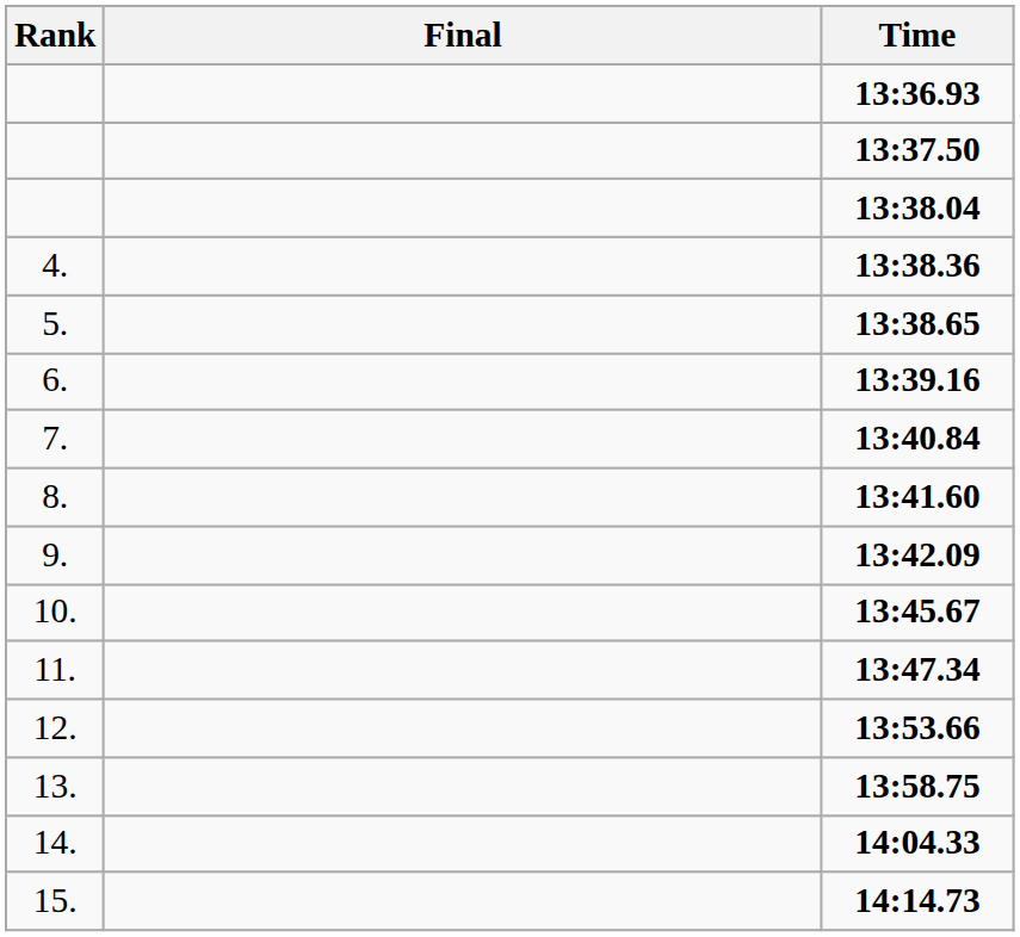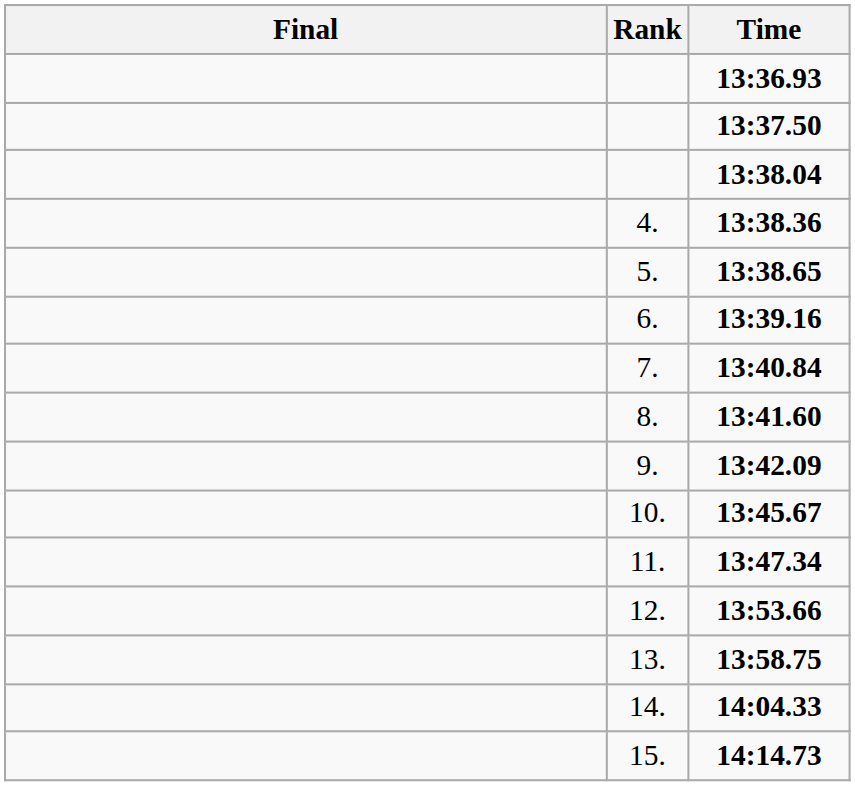columns swapped: Rank <-> Final
